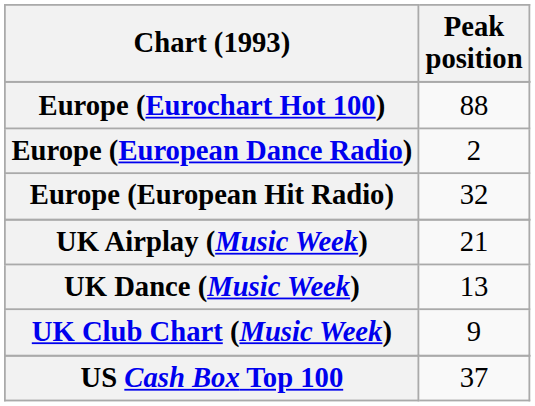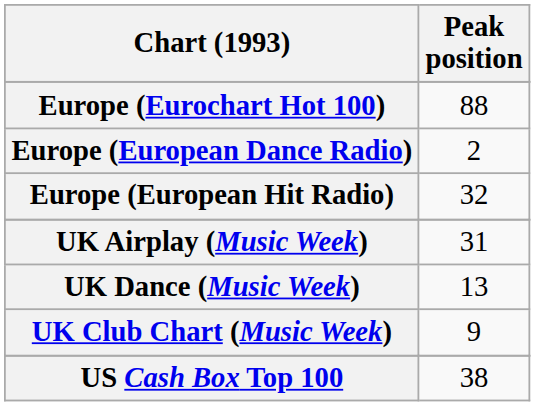UK Airplay (Music Week) | Peak position: 21 -> 31
US Cash Box Top 100 | Peak position: 37 -> 38
